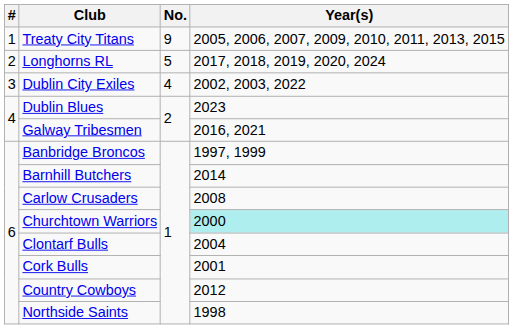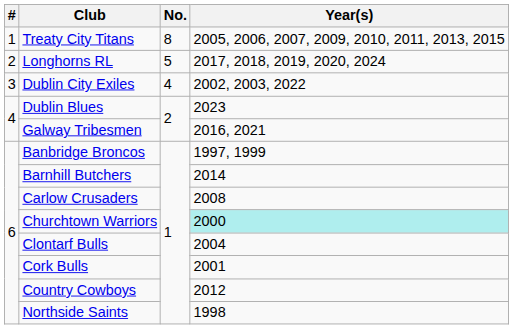Treaty City Titans | No.: 9 -> 8
